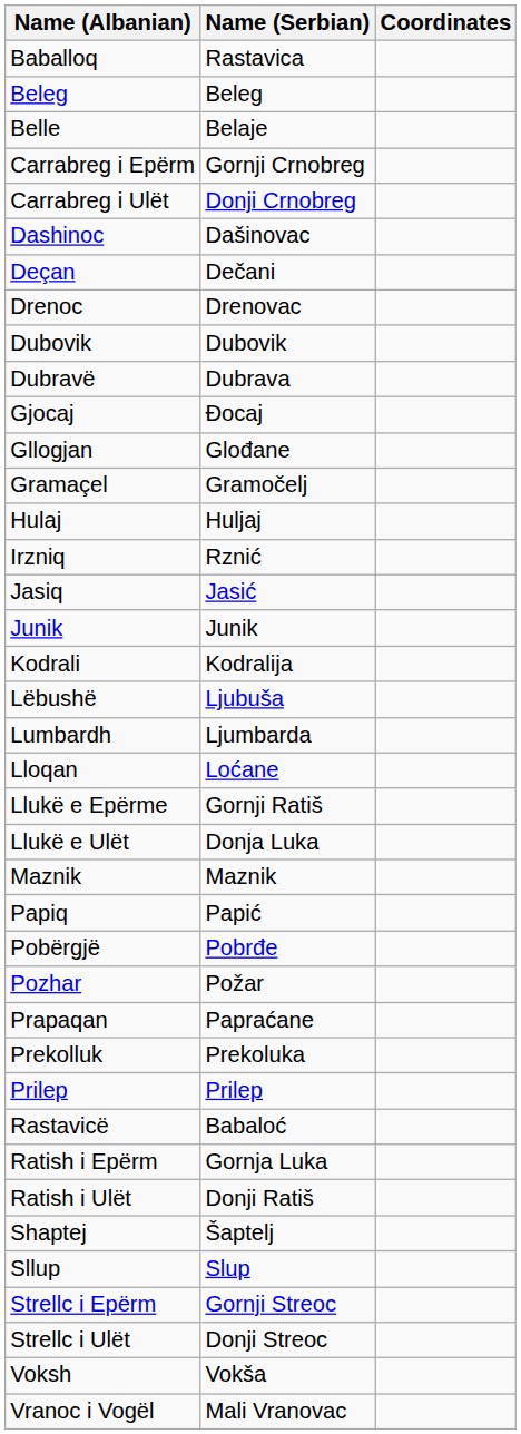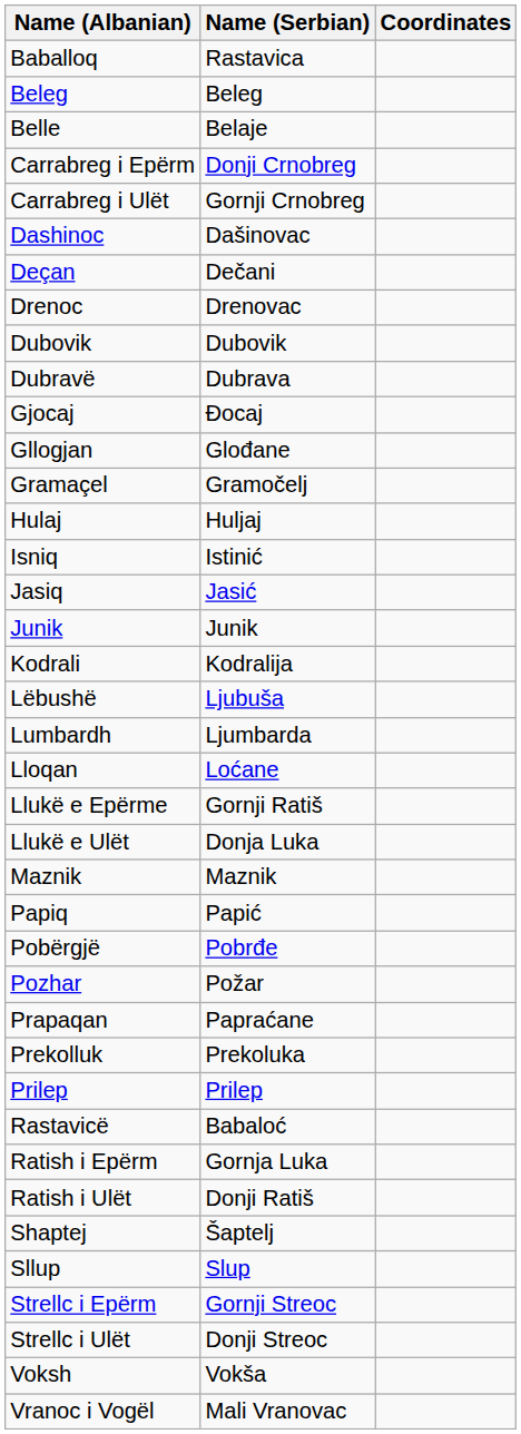Carrabreg i Epërm | Name (Serbian): Gornji Crnobreg -> Donji Crnobreg
Carrabreg i Ulët | Name (Serbian): Donji Crnobreg -> Gornji Crnobreg
- row: Irzniq | Rznić
+ row: Isniq | Istinić
